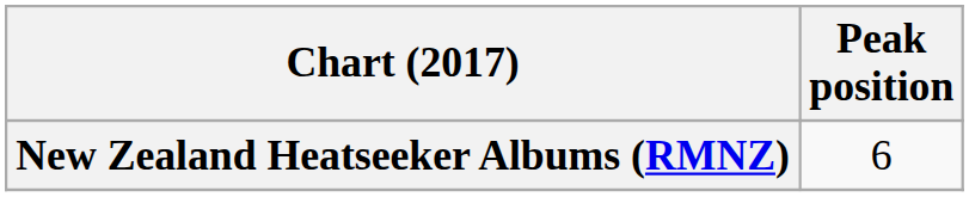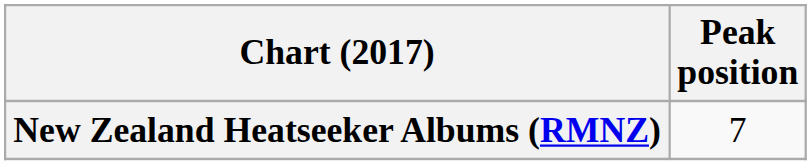New Zealand Heatseeker Albums (RMNZ) | Peak position: 6 -> 7
